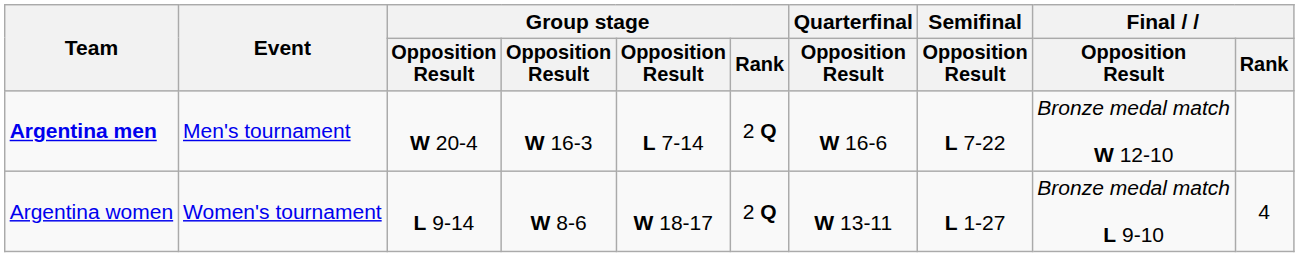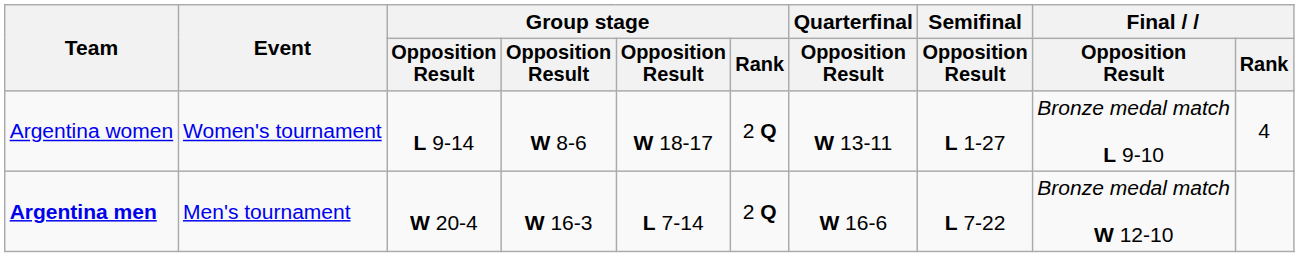rows swapped: Argentina men <-> Argentina women
